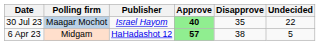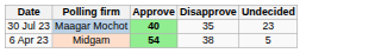- column: Publisher | Israel Hayom | HaHadashot 12
30 Jul 23 | Undecided: 22 -> 23
6 Apr 23 | Approve: 57 -> 54
